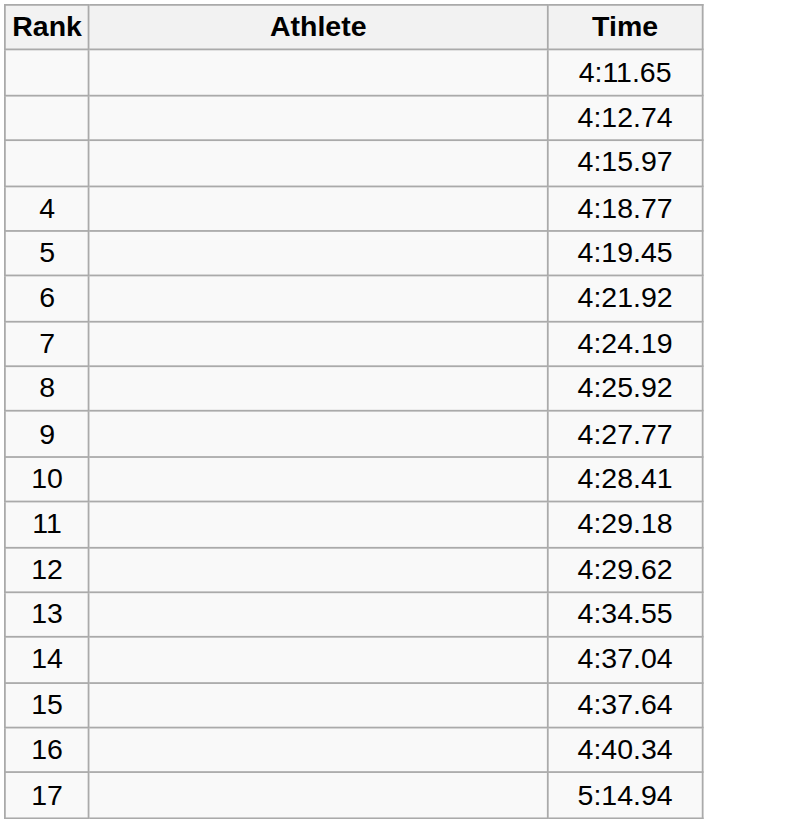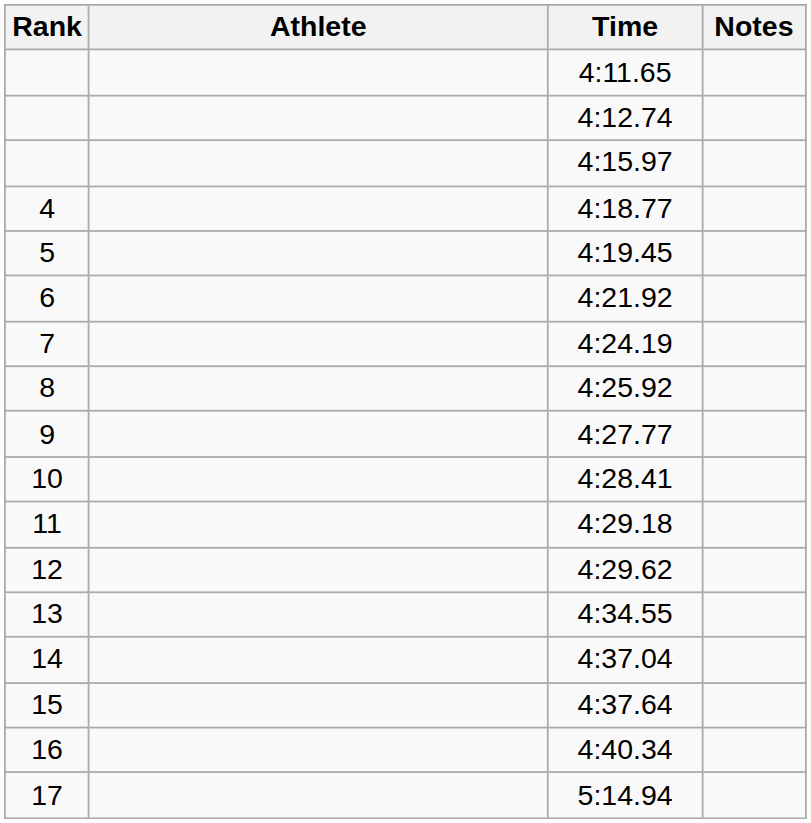+ column: Notes
